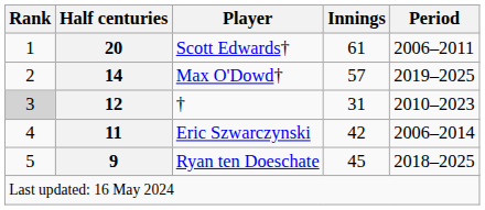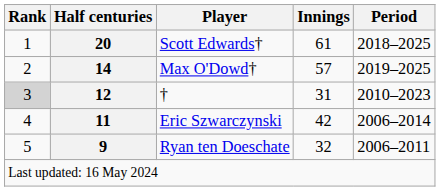Scott Edwards† | Period: 2006–2011 -> 2018–2025
Ryan ten Doeschate | Innings: 45 -> 32
Ryan ten Doeschate | Period: 2018–2025 -> 2006–2011
